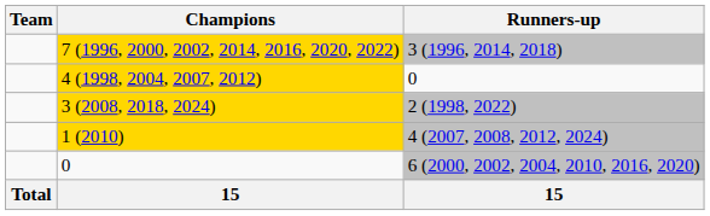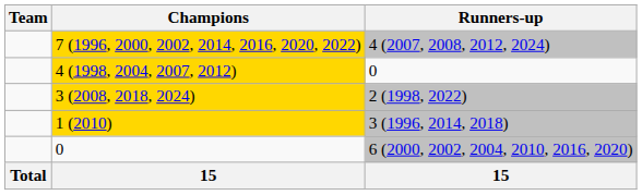7 (1996, 2000, 2002, 2014, 2016, 2020, 2022) | Runners-up: 3 (1996, 2014, 2018) -> 4 (2007, 2008, 2012, 2024)
1 (2010) | Runners-up: 4 (2007, 2008, 2012, 2024) -> 3 (1996, 2014, 2018)
